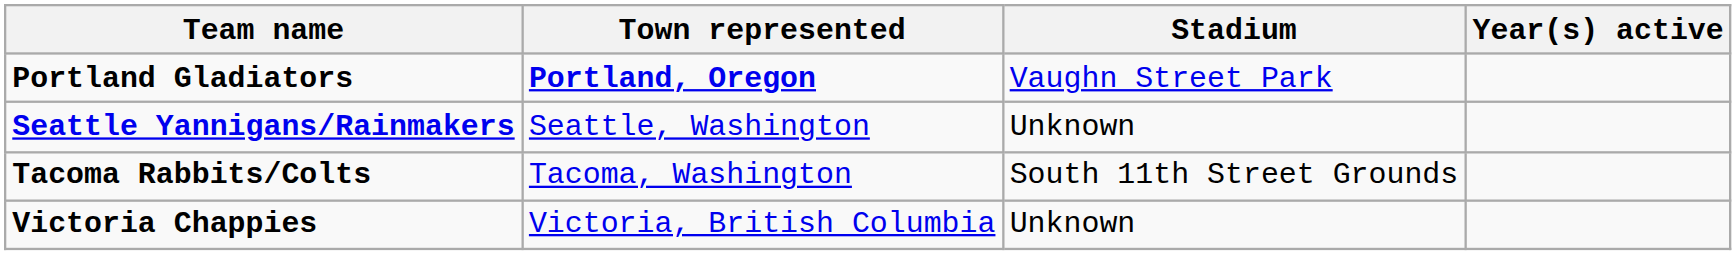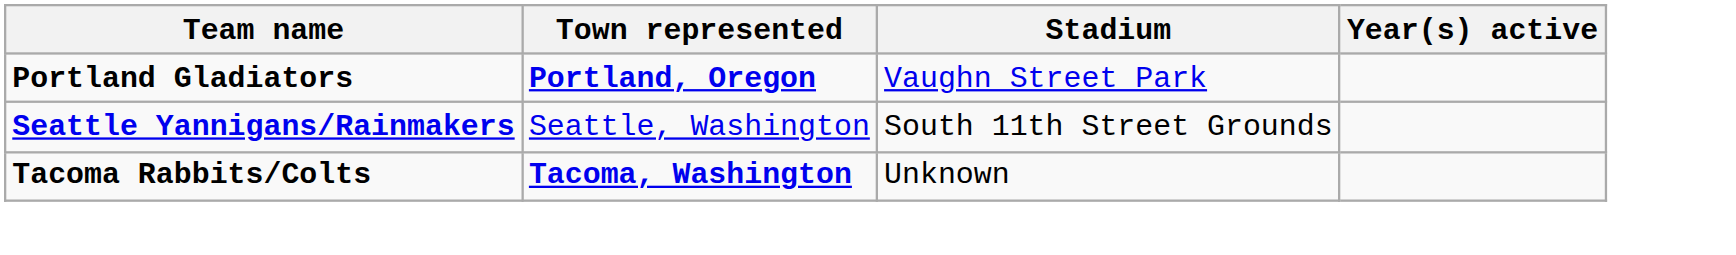Seattle Yannigans/Rainmakers | Stadium: Unknown -> South 11th Street Grounds
Tacoma Rabbits/Colts | Town represented: normal -> bold
Tacoma Rabbits/Colts | Stadium: South 11th Street Grounds -> Unknown
- row: Victoria Chappies | Victoria, British Columbia | Unknown
